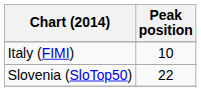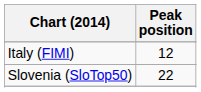Italy (FIMI) | Peak position: 10 -> 12
